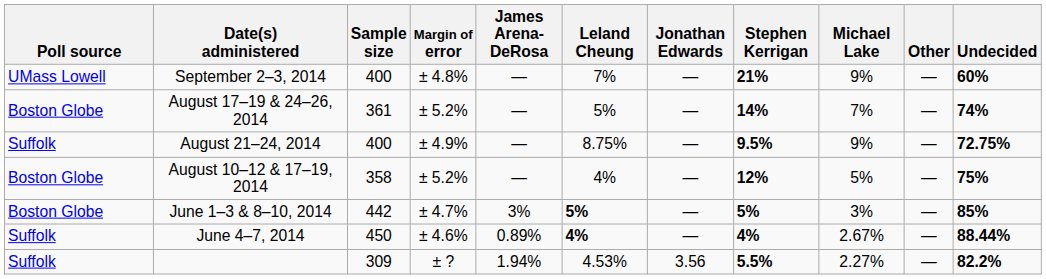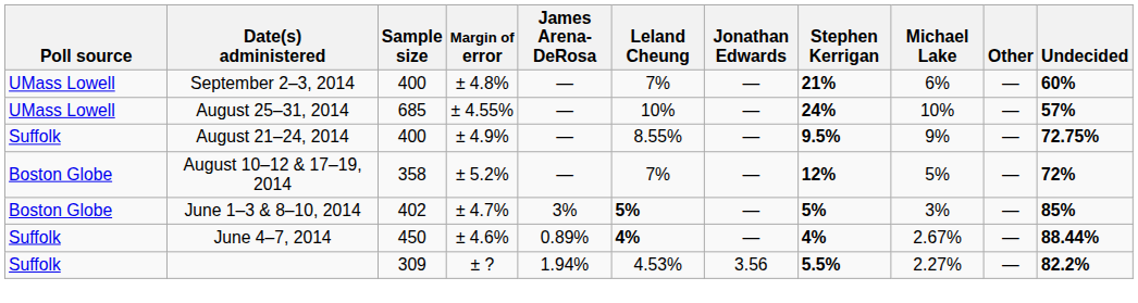September 2–3, 2014 | Michael Lake: 9% -> 6%
+ row: UMass Lowell | August 25–31, 2014 | 685 | ± 4.55% | — | 10% | — | 24% | 10% | — | 57%
- row: Boston Globe | August 17–19 & 24–26, 2014 | 361 | ± 5.2% | — | 5% | — | 14% | 7% | — | 74%
August 21–24, 2014 | Leland Cheung: 8.75% -> 8.55%
August 10–12 & 17–19, 2014 | Leland Cheung: 4% -> 7%
August 10–12 & 17–19, 2014 | Undecided: 75% -> 72%
June 1–3 & 8–10, 2014 | Sample size: 442 -> 402
